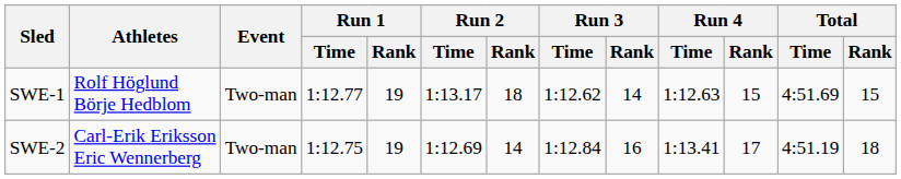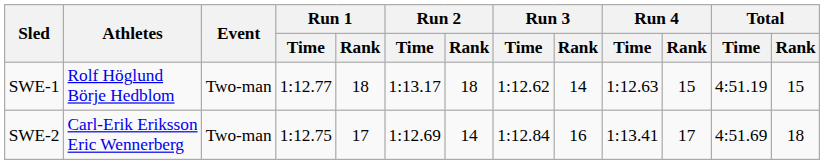SWE-1 | Run 1 / Rank: 19 -> 18
SWE-1 | Total / Time: 4:51.69 -> 4:51.19
SWE-2 | Run 1 / Rank: 19 -> 17
SWE-2 | Total / Time: 4:51.19 -> 4:51.69
